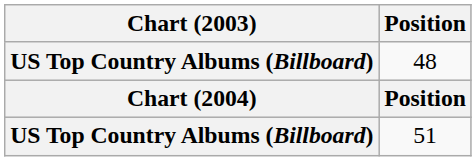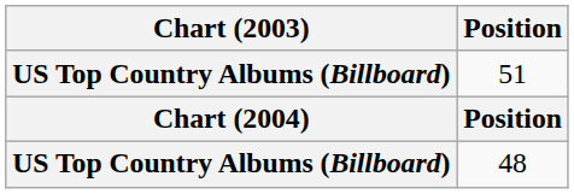rows swapped: 48 <-> 51
